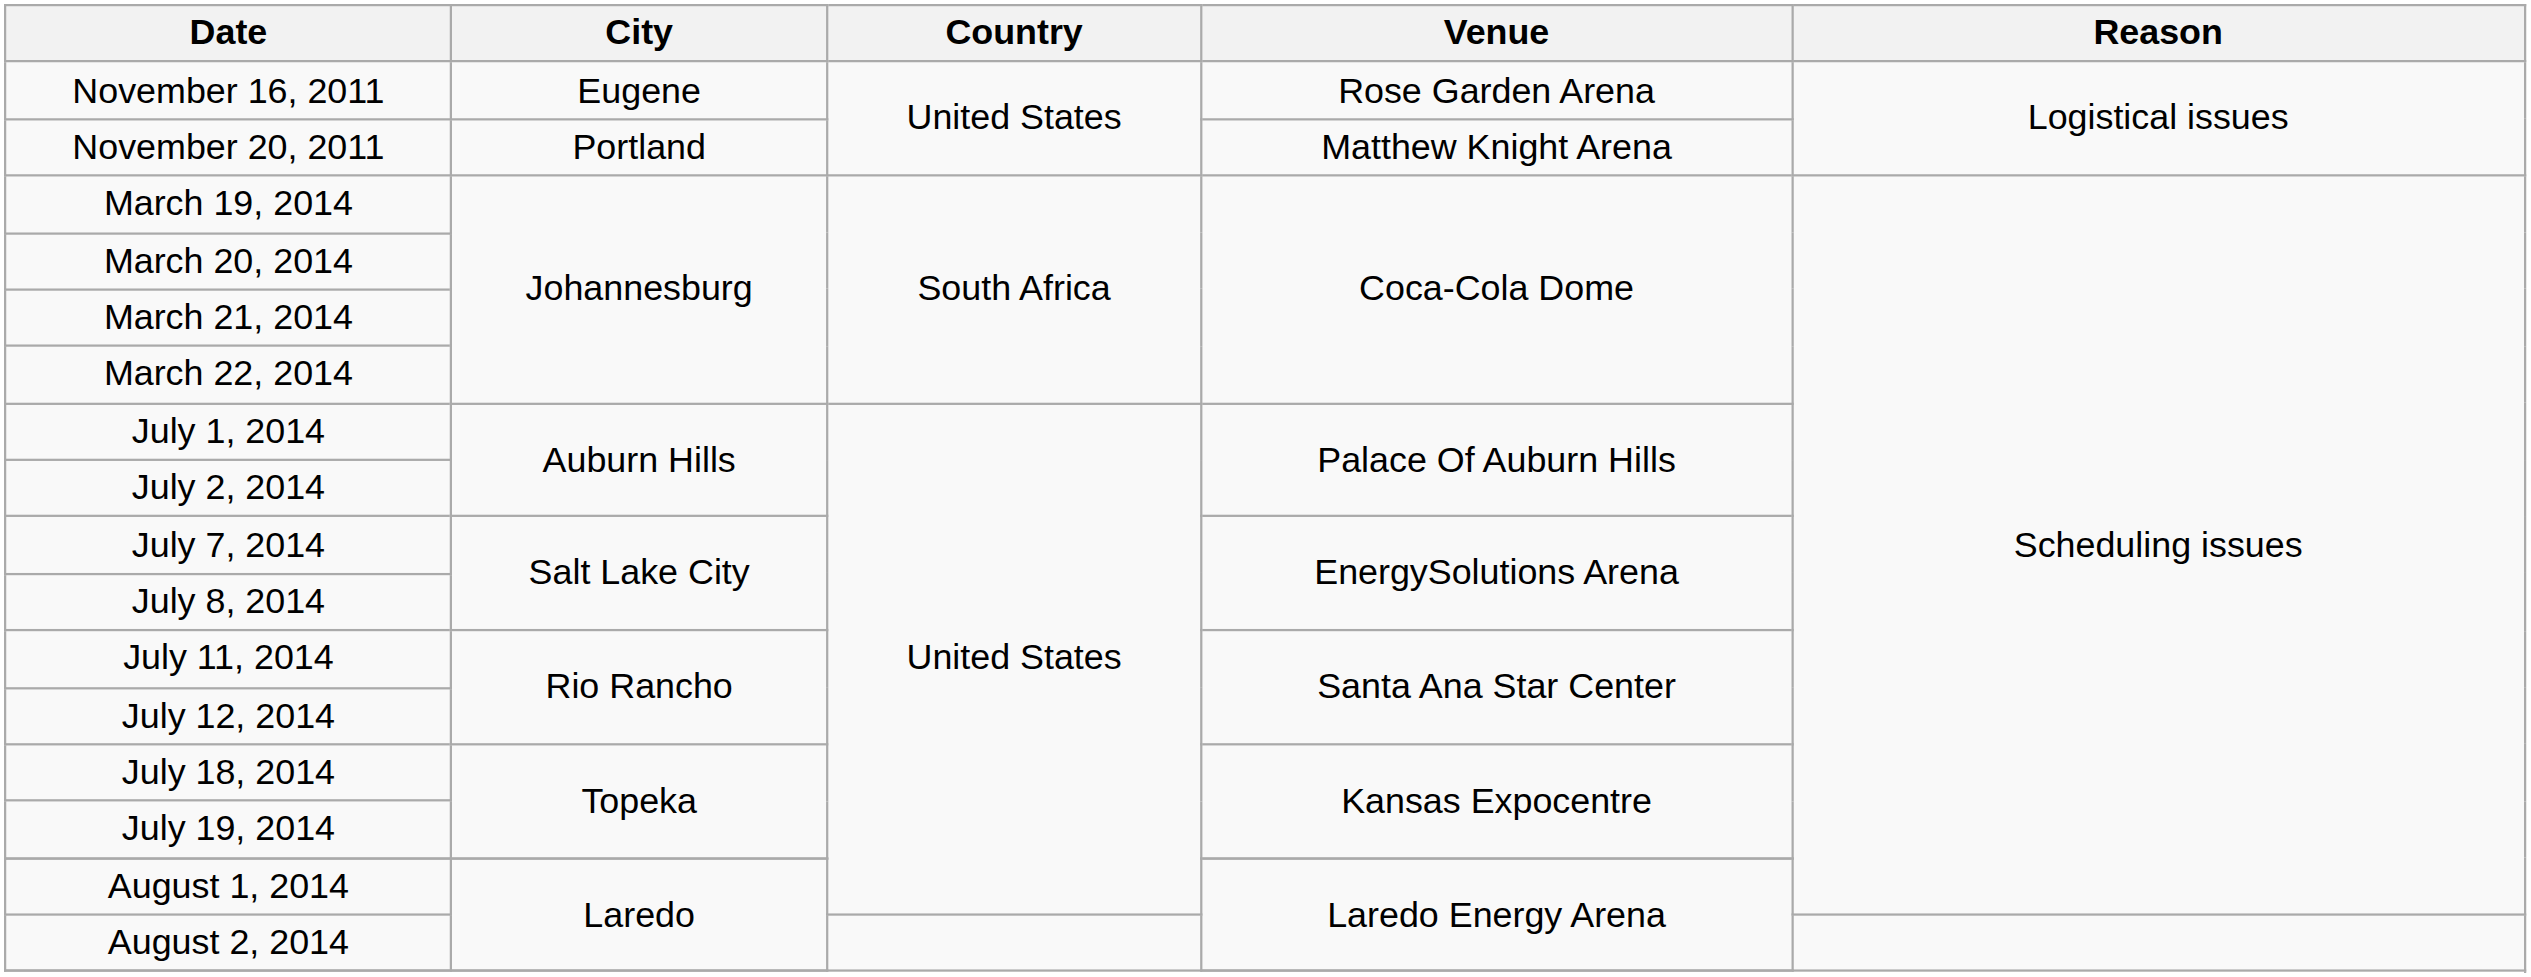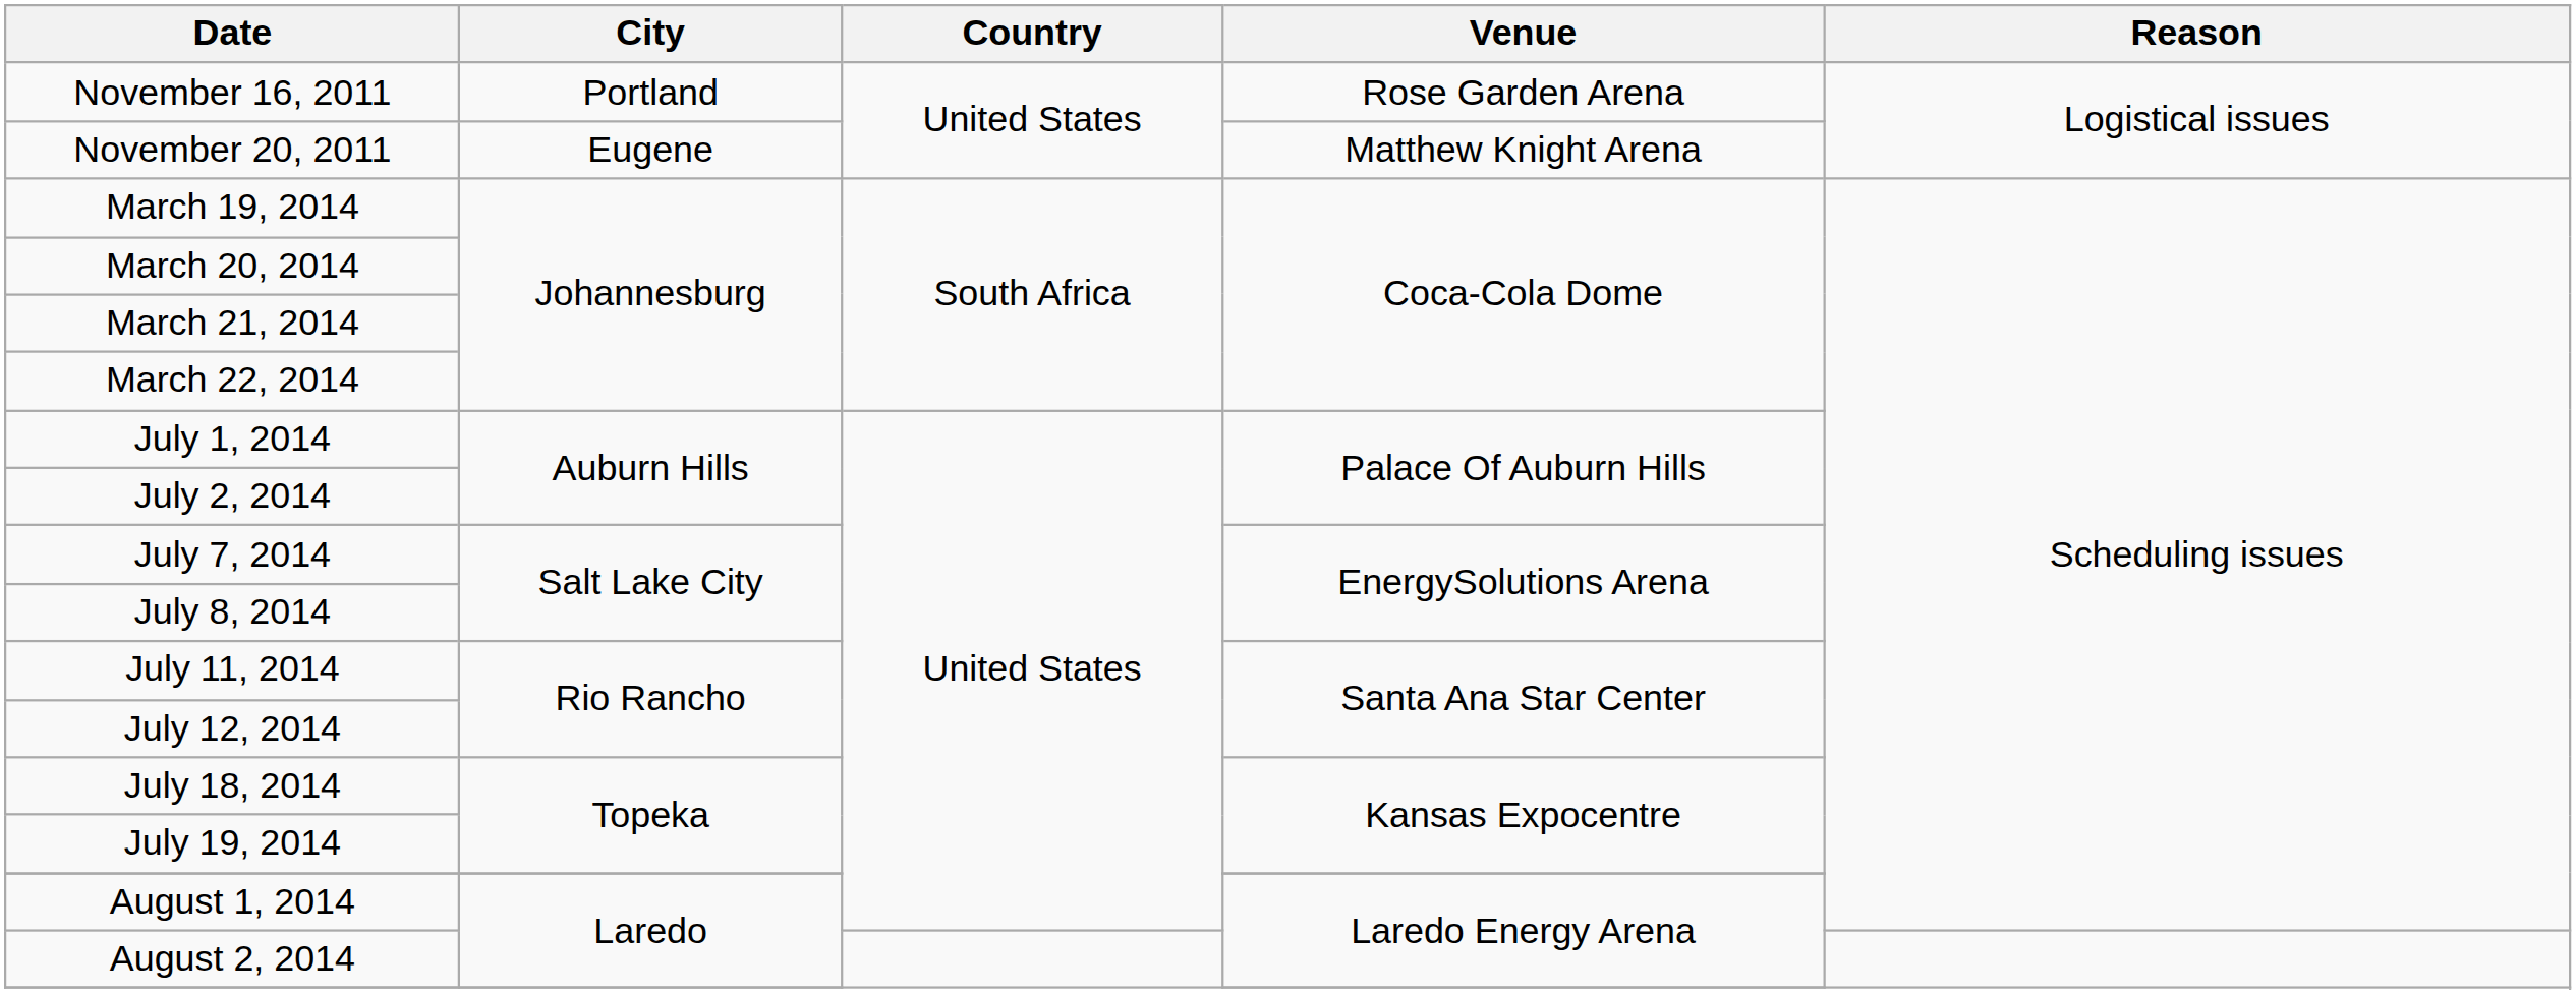November 16, 2011 | City: Eugene -> Portland
November 20, 2011 | City: Portland -> Eugene
